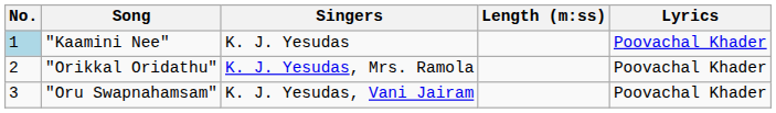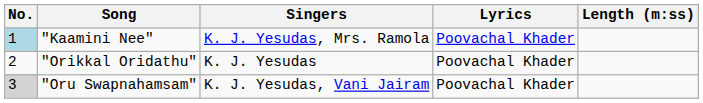columns swapped: Lyrics <-> Length (m:ss)
"Kaamini Nee" | Singers: K. J. Yesudas -> K. J. Yesudas, Mrs. Ramola
"Orikkal Oridathu" | Singers: K. J. Yesudas, Mrs. Ramola -> K. J. Yesudas
"Oru Swapnahamsam" | No.: no background -> lightgrey background
